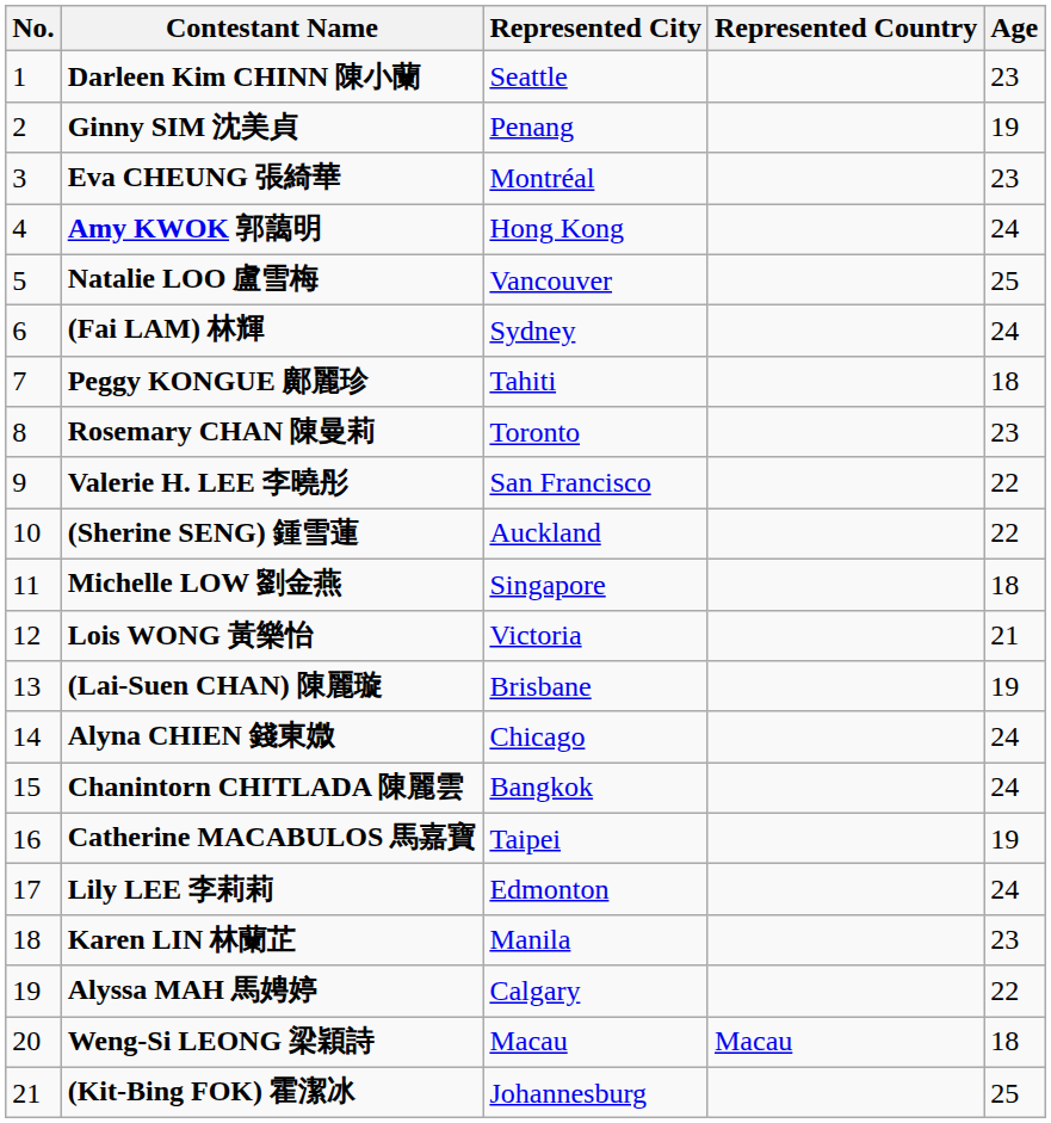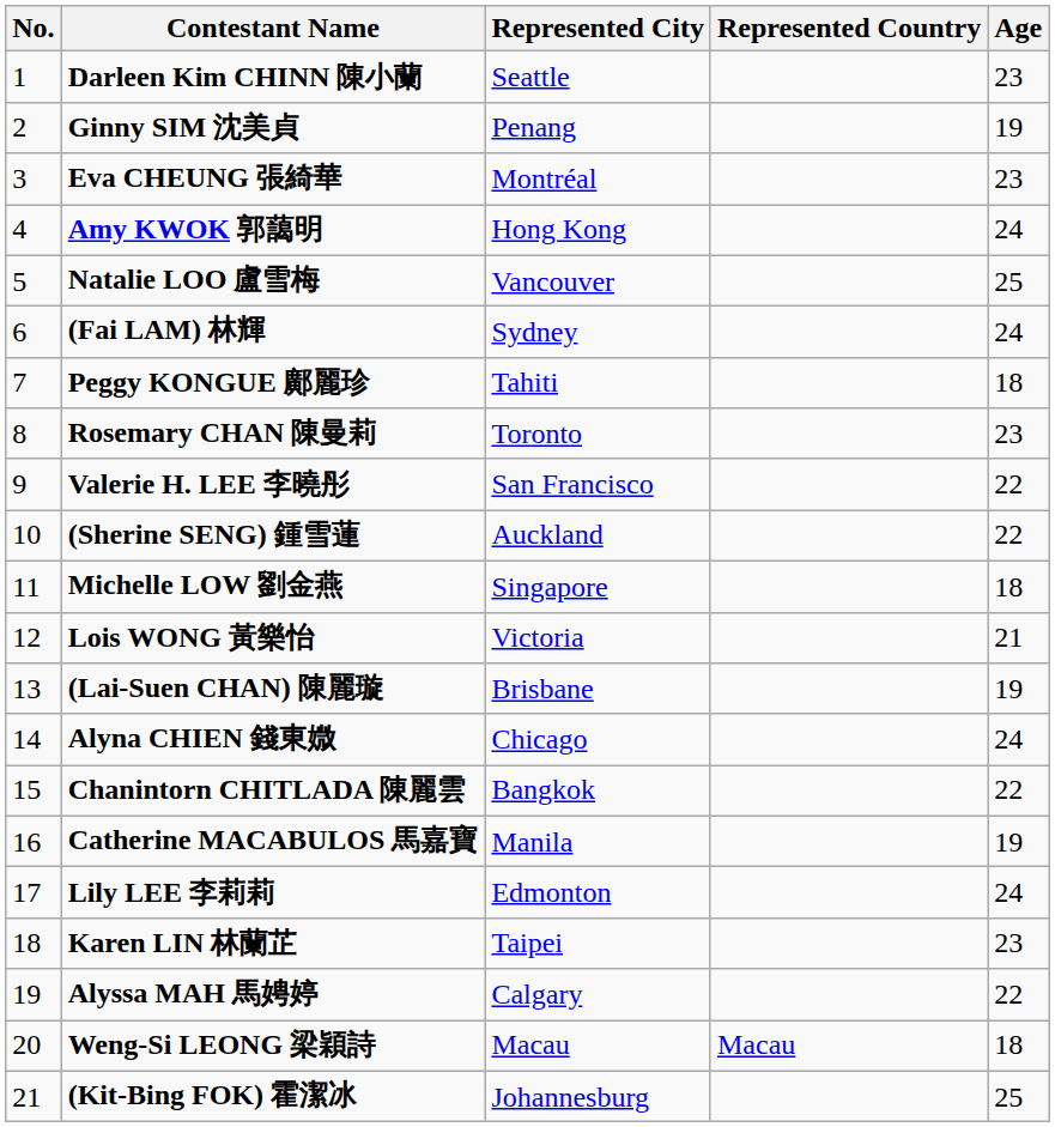Chanintorn CHITLADA 陳麗雲 | Age: 24 -> 22
Catherine MACABULOS 馬嘉寶 | Represented City: Taipei -> Manila
Karen LIN 林蘭芷 | Represented City: Manila -> Taipei
